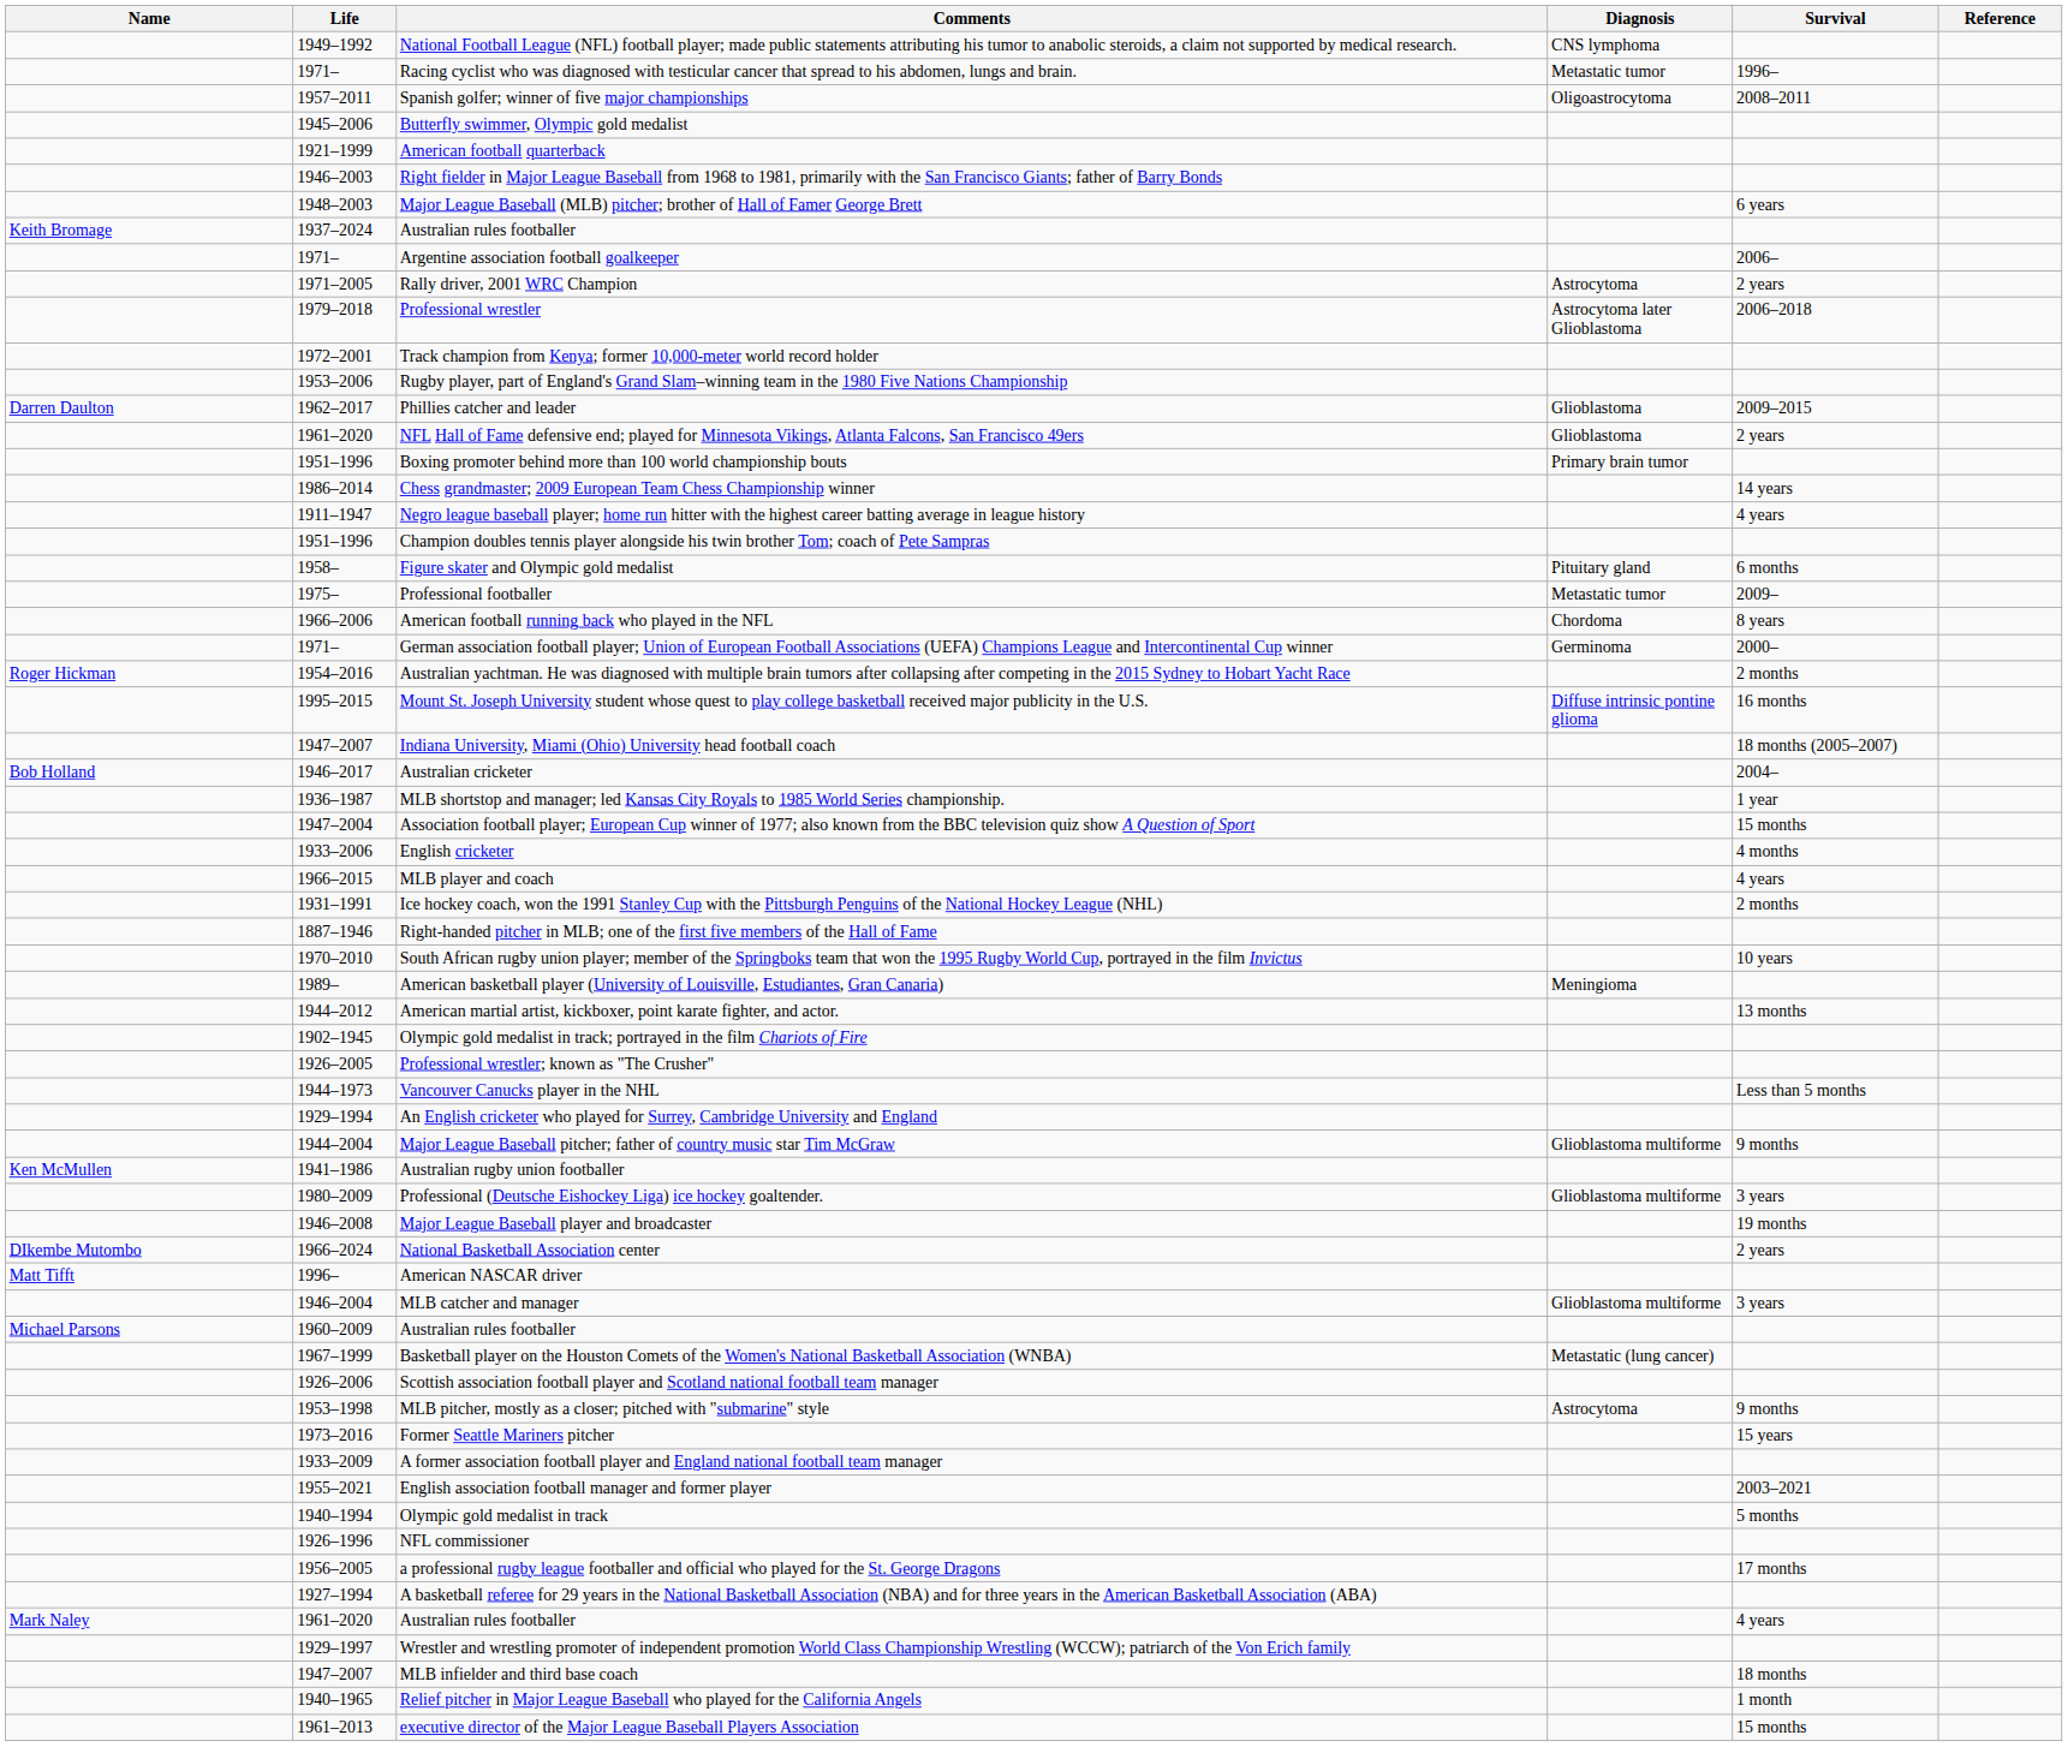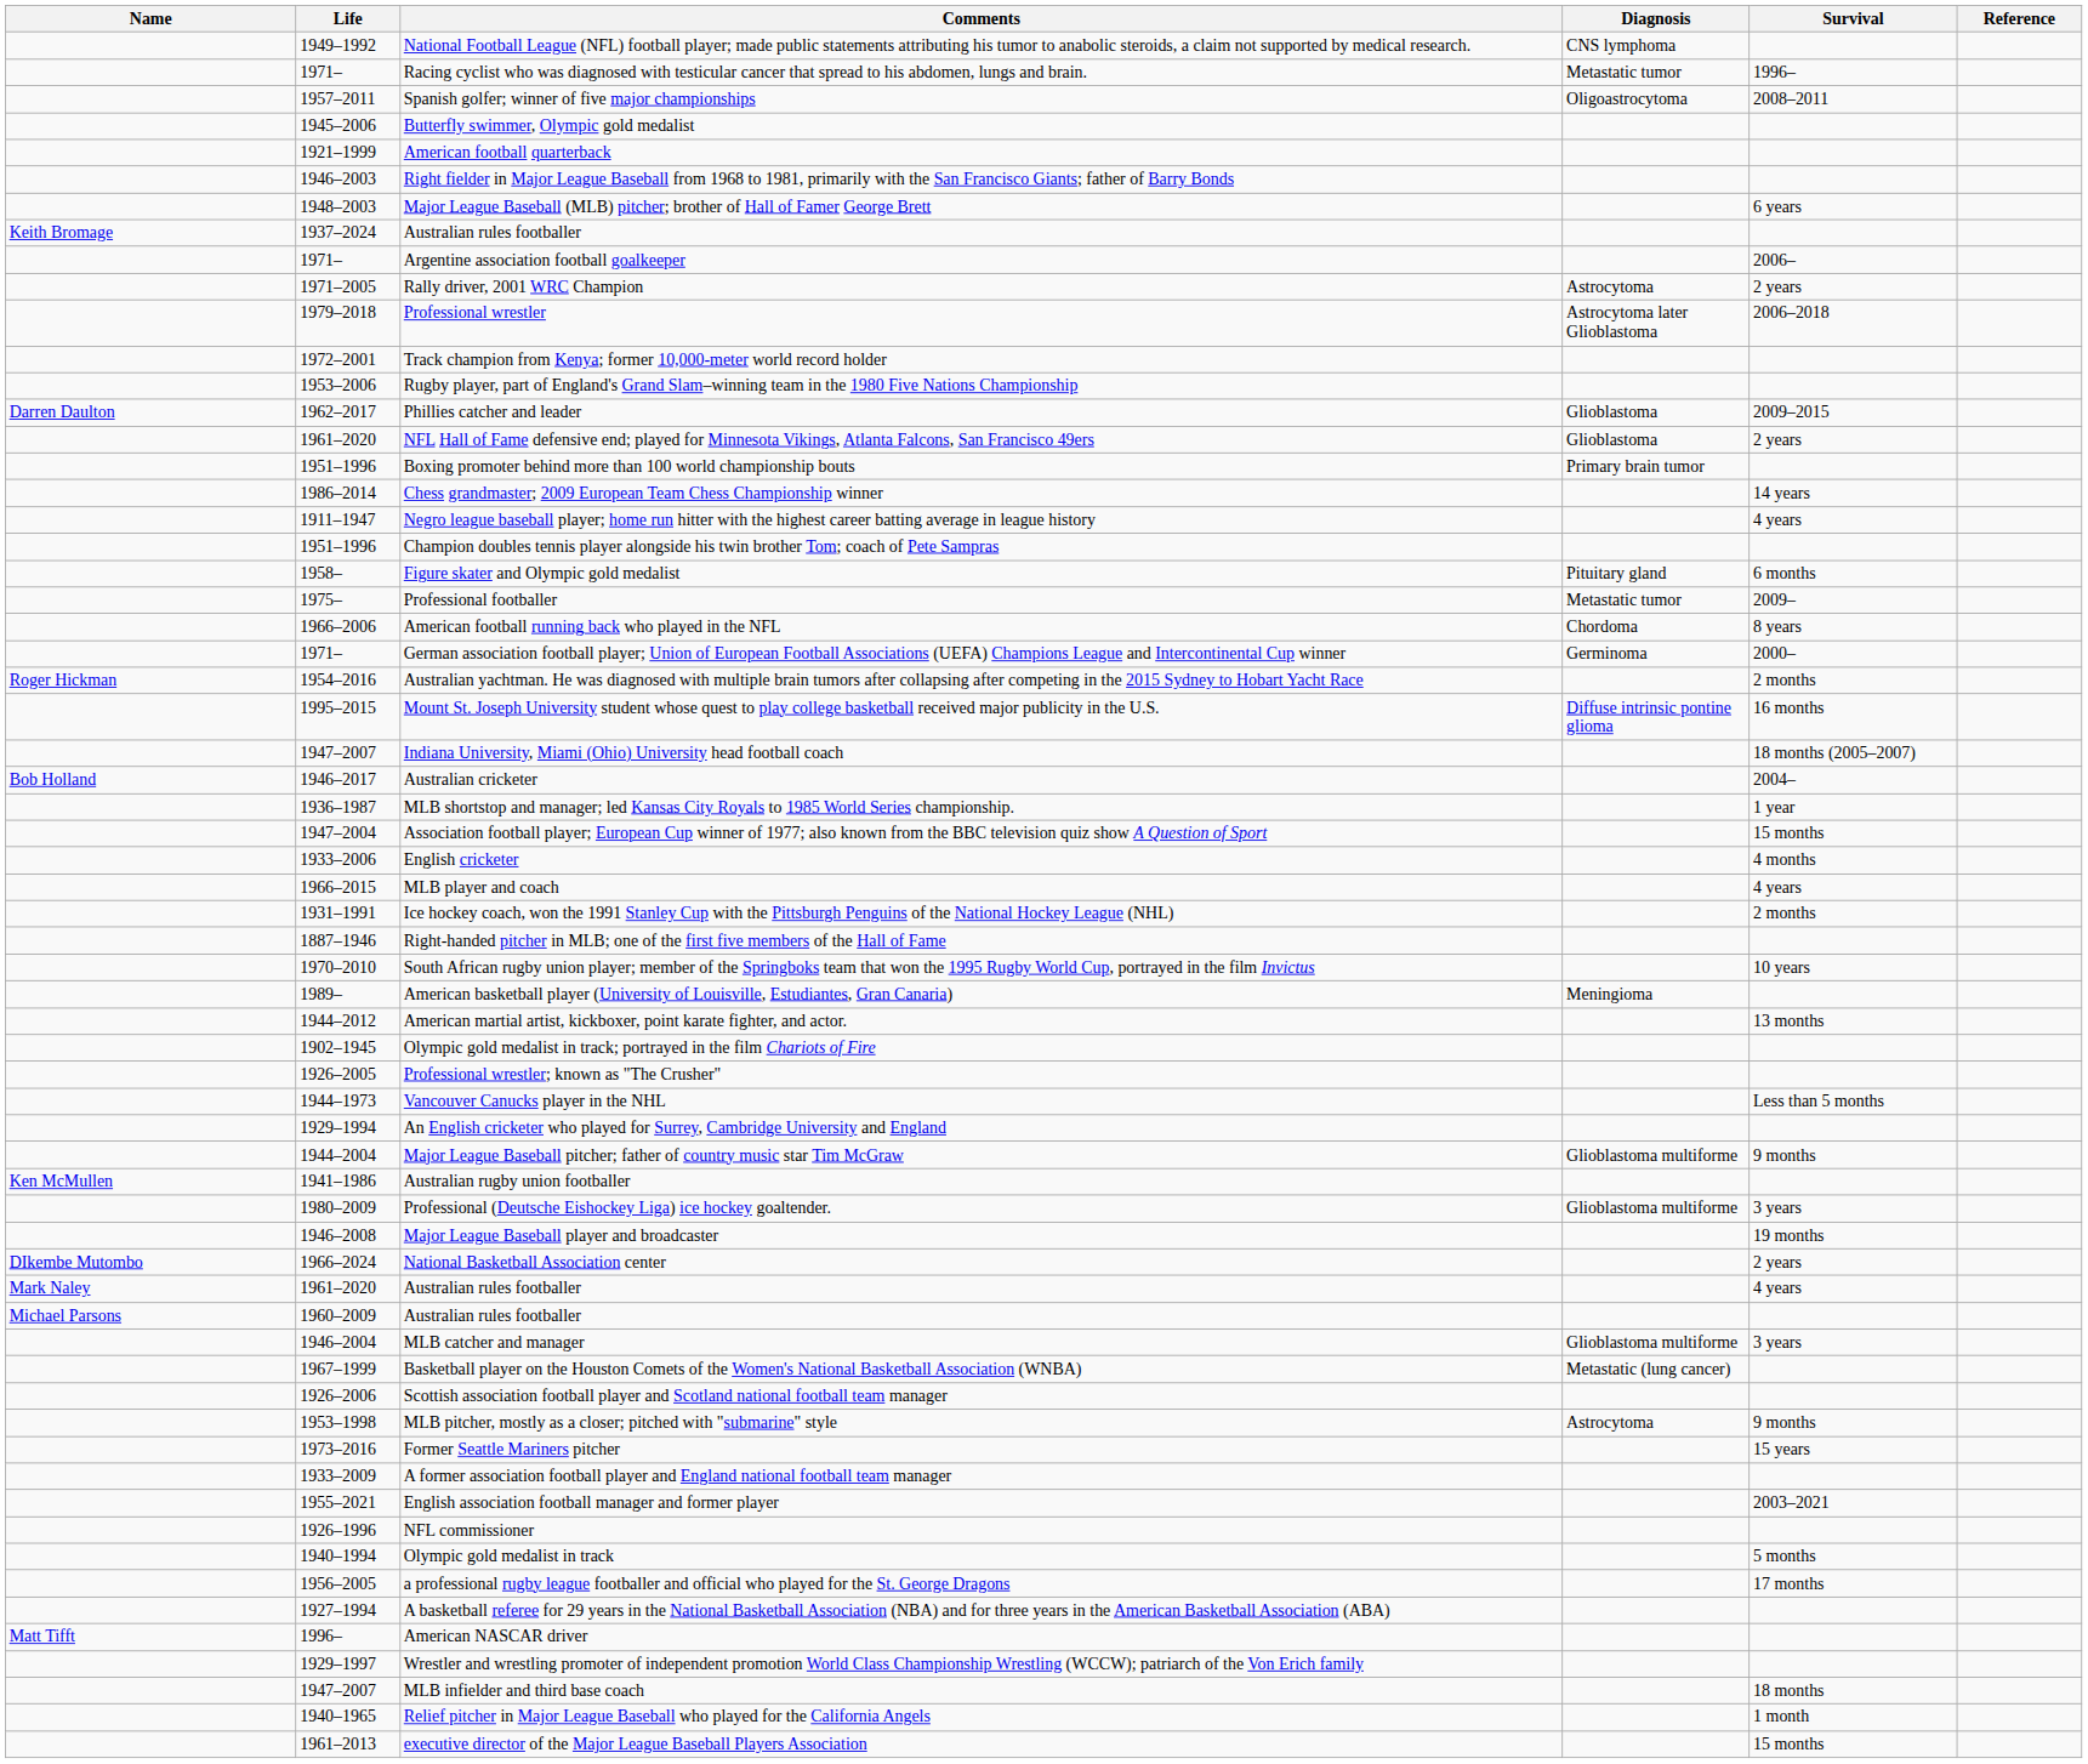rows swapped: 1961–2020 / Australian rules footballer <-> American NASCAR driver
rows swapped: MLB catcher and manager <-> 1960–2009 / Australian rules footballer
rows swapped: NFL commissioner <-> Olympic gold medalist in track
